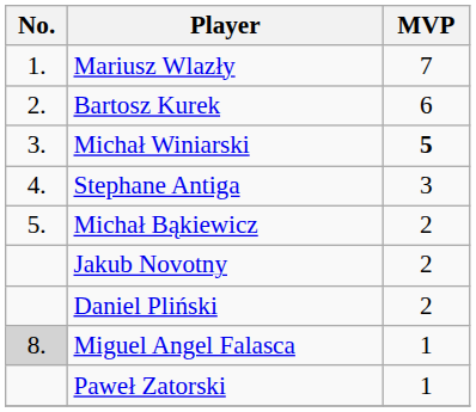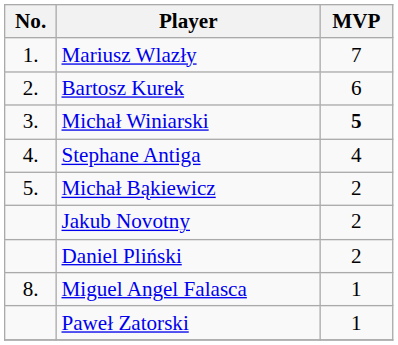Stephane Antiga | MVP: 3 -> 4
Miguel Angel Falasca | No.: lightgrey background -> no background
